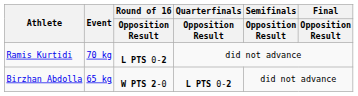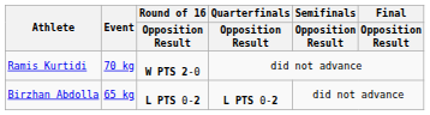Ramis Kurtidi | Round of 16 / Opposition Result: L PTS 0-2 -> W PTS 2-0
Birzhan Abdolla | Round of 16 / Opposition Result: W PTS 2-0 -> L PTS 0-2
